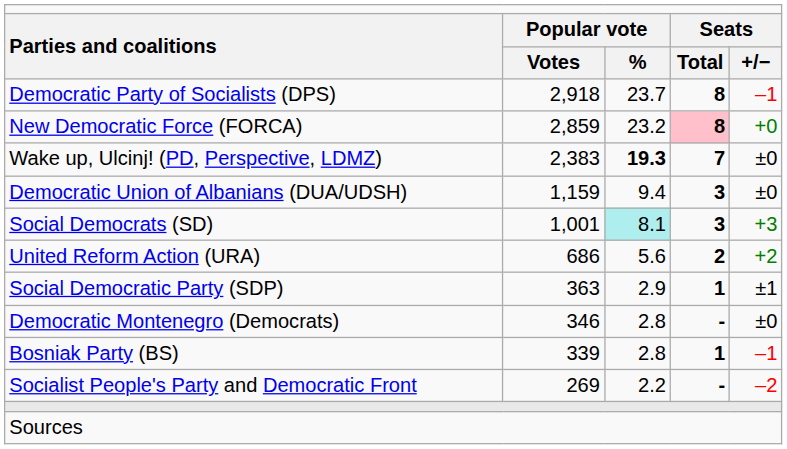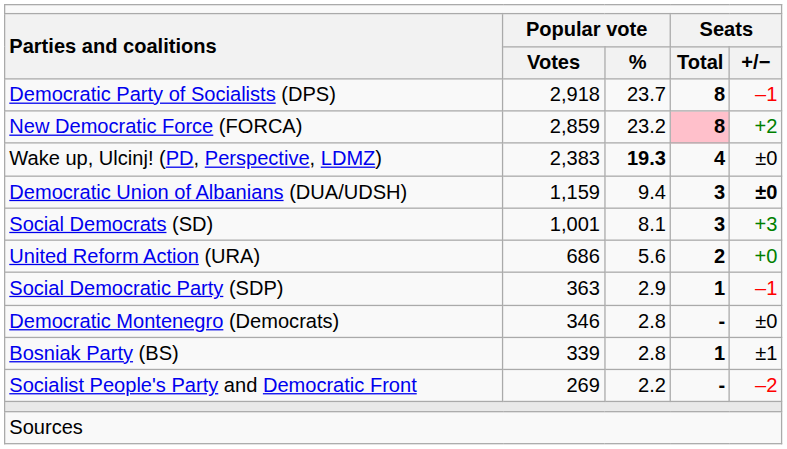New Democratic Force (FORCA) | column 5: +0 -> +2
Wake up, Ulcinj! (PD, Perspective, LDMZ) | column 4: 7 -> 4
Democratic Union of Albanians (DUA/UDSH) | column 5: normal -> bold
Social Democrats (SD) | column 3: paleturquoise background -> no background
United Reform Action (URA) | column 5: +2 -> +0
Social Democratic Party (SDP) | column 5: ±1 -> –1
Bosniak Party (BS) | column 5: –1 -> ±1
